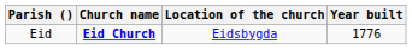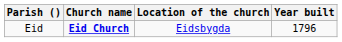Eid | Year built: 1776 -> 1796
